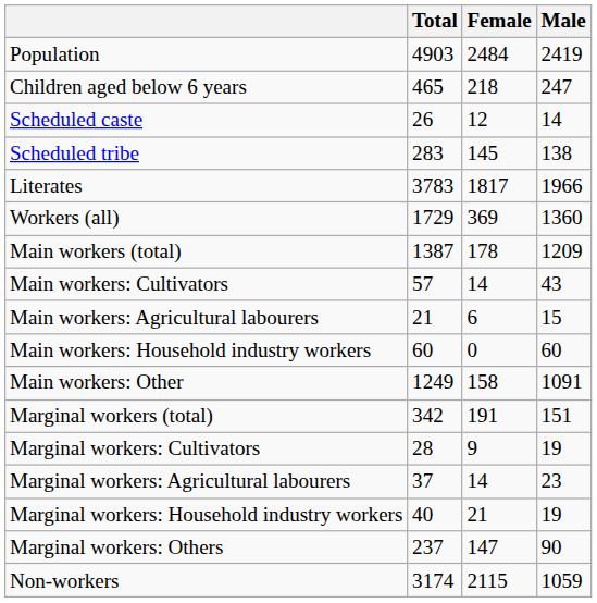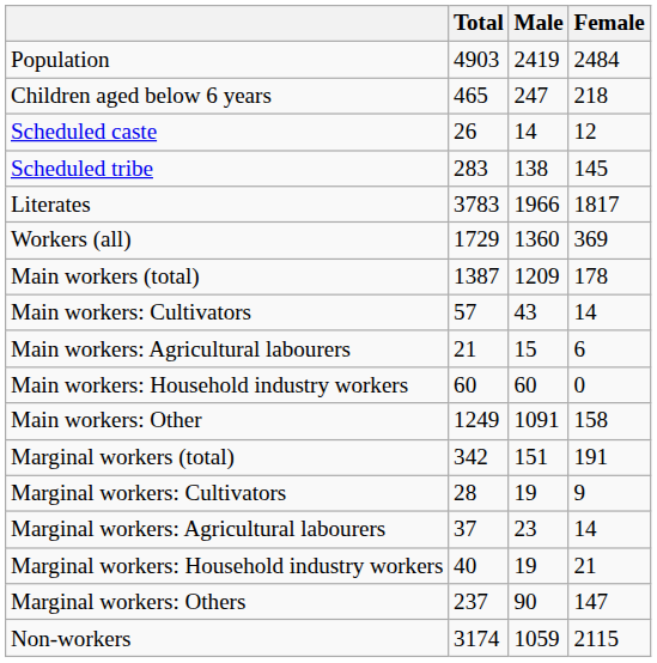columns swapped: Male <-> Female
